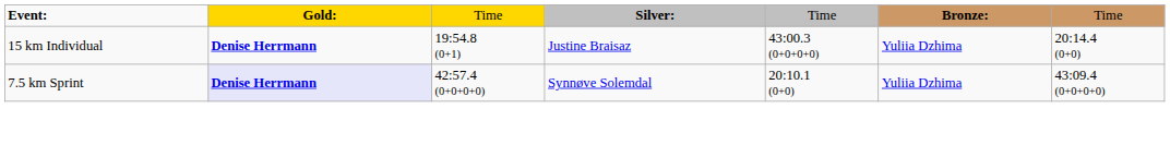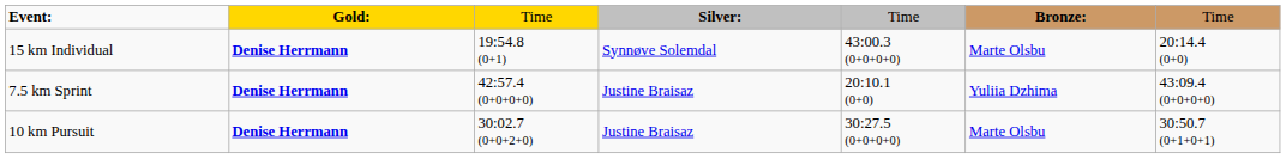15 km Individual | column 4: Justine Braisaz -> Synnøve Solemdal
15 km Individual | column 6: Yuliia Dzhima -> Marte Olsbu
7.5 km Sprint | column 2: lavender background -> no background
7.5 km Sprint | column 4: Synnøve Solemdal -> Justine Braisaz
+ row: 10 km Pursuit | Denise Herrmann | 30:02.7 (0+0+2+0) | Justine Braisaz | 30:27.5 (0+0+0+0) | Marte Olsbu | 30:50.7 (0+1+0+1)
